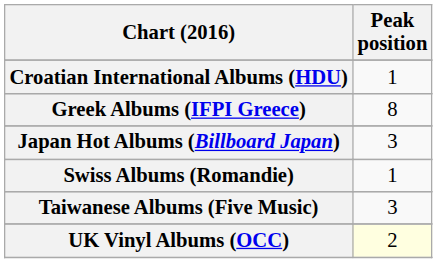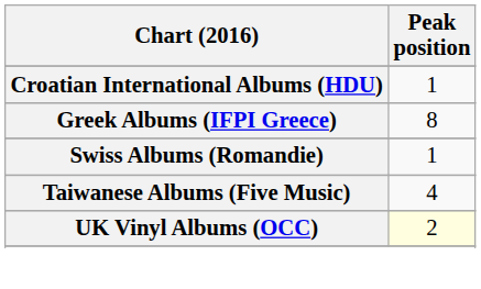- row: Japan Hot Albums (Billboard Japan) | 3
Taiwanese Albums (Five Music) | Peak position: 3 -> 4
